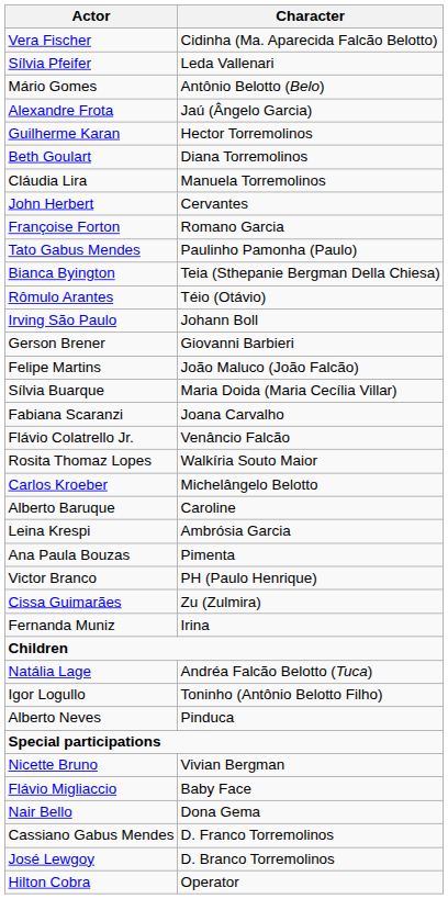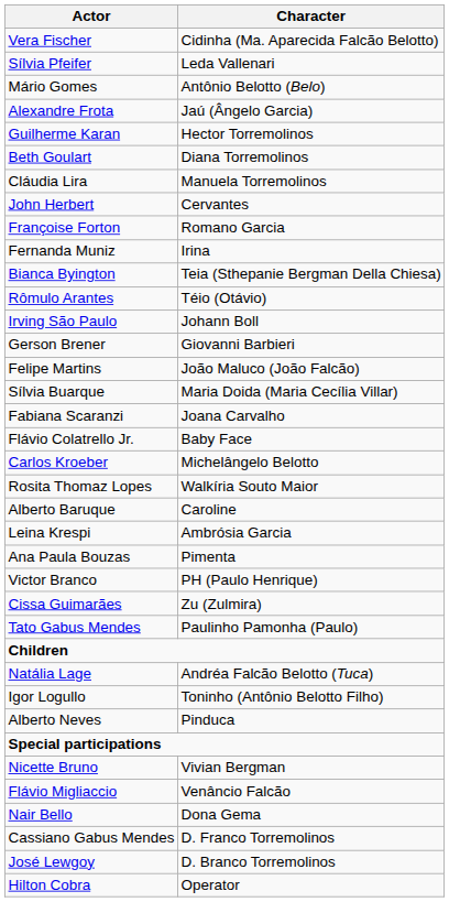rows swapped: Tato Gabus Mendes <-> Fernanda Muniz
Flávio Colatrello Jr. | Character: Venâncio Falcão -> Baby Face
rows swapped: Carlos Kroeber <-> Rosita Thomaz Lopes
Flávio Migliaccio | Character: Baby Face -> Venâncio Falcão
